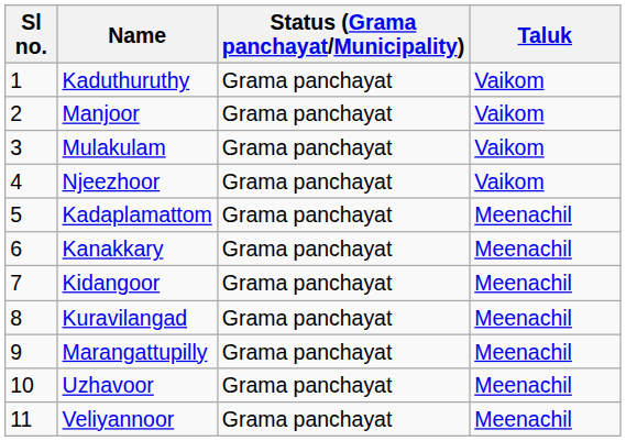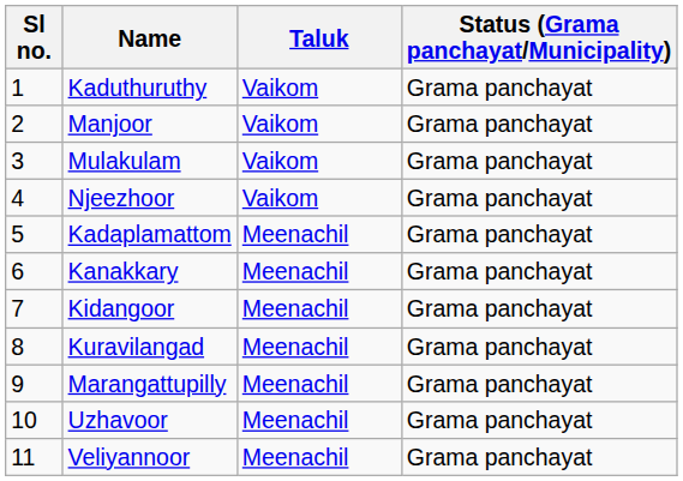columns swapped: Status (Grama panchayat/Municipality) <-> Taluk
